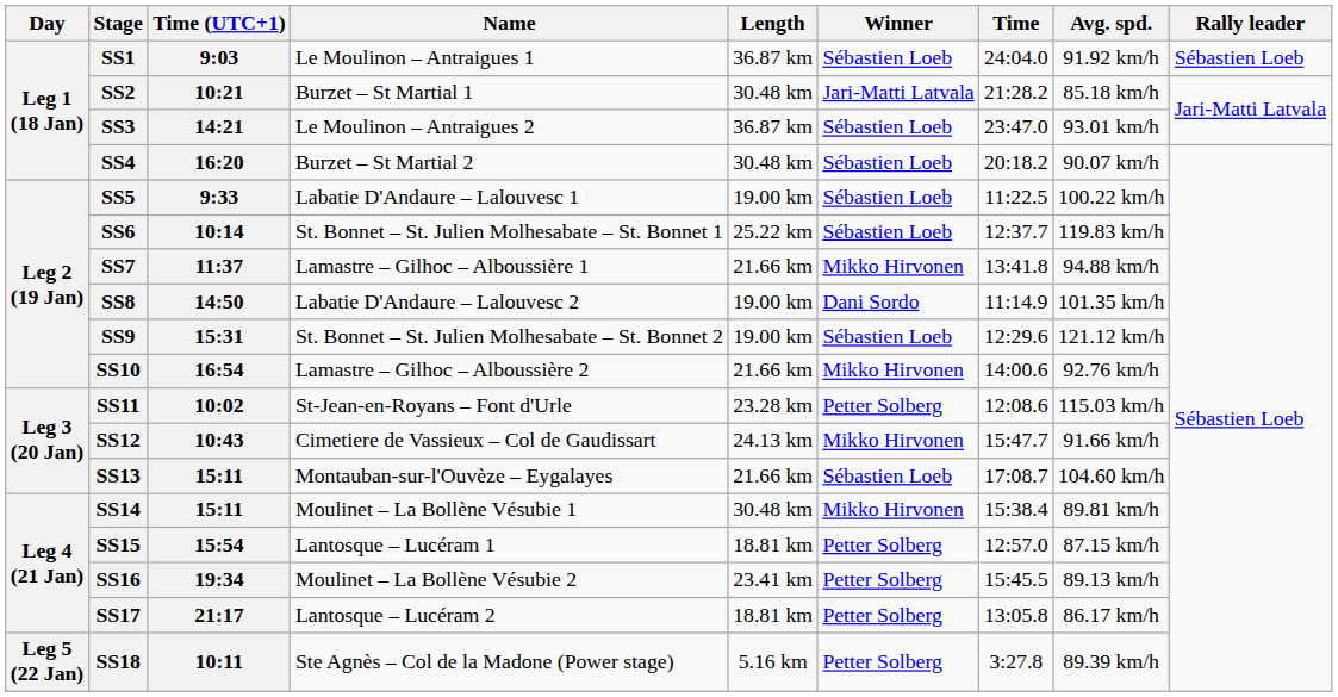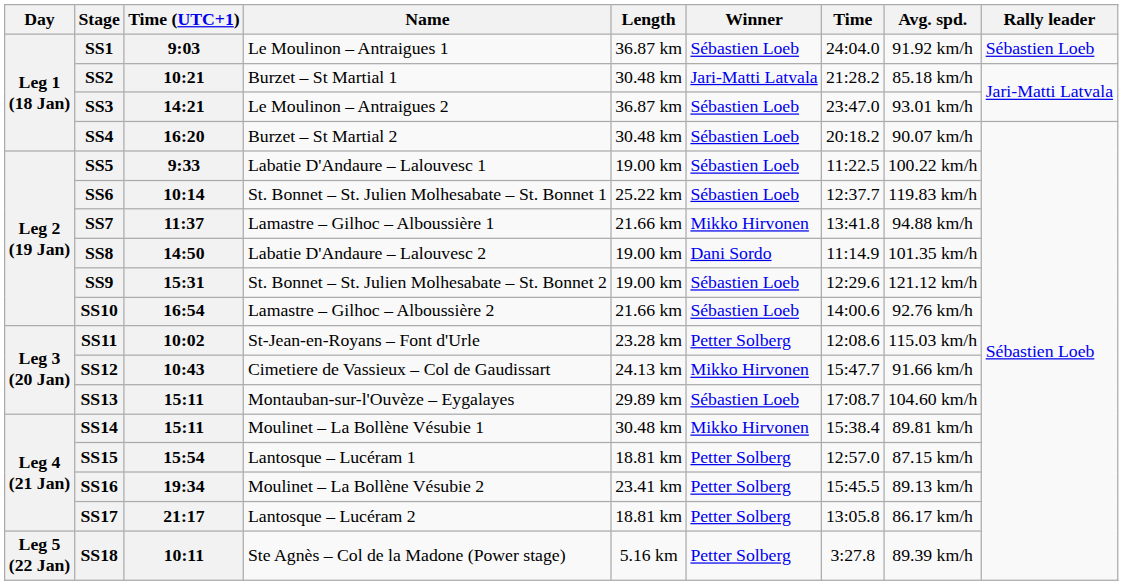SS10 | Winner: Mikko Hirvonen -> Sébastien Loeb
SS13 | Length: 21.66 km -> 29.89 km
